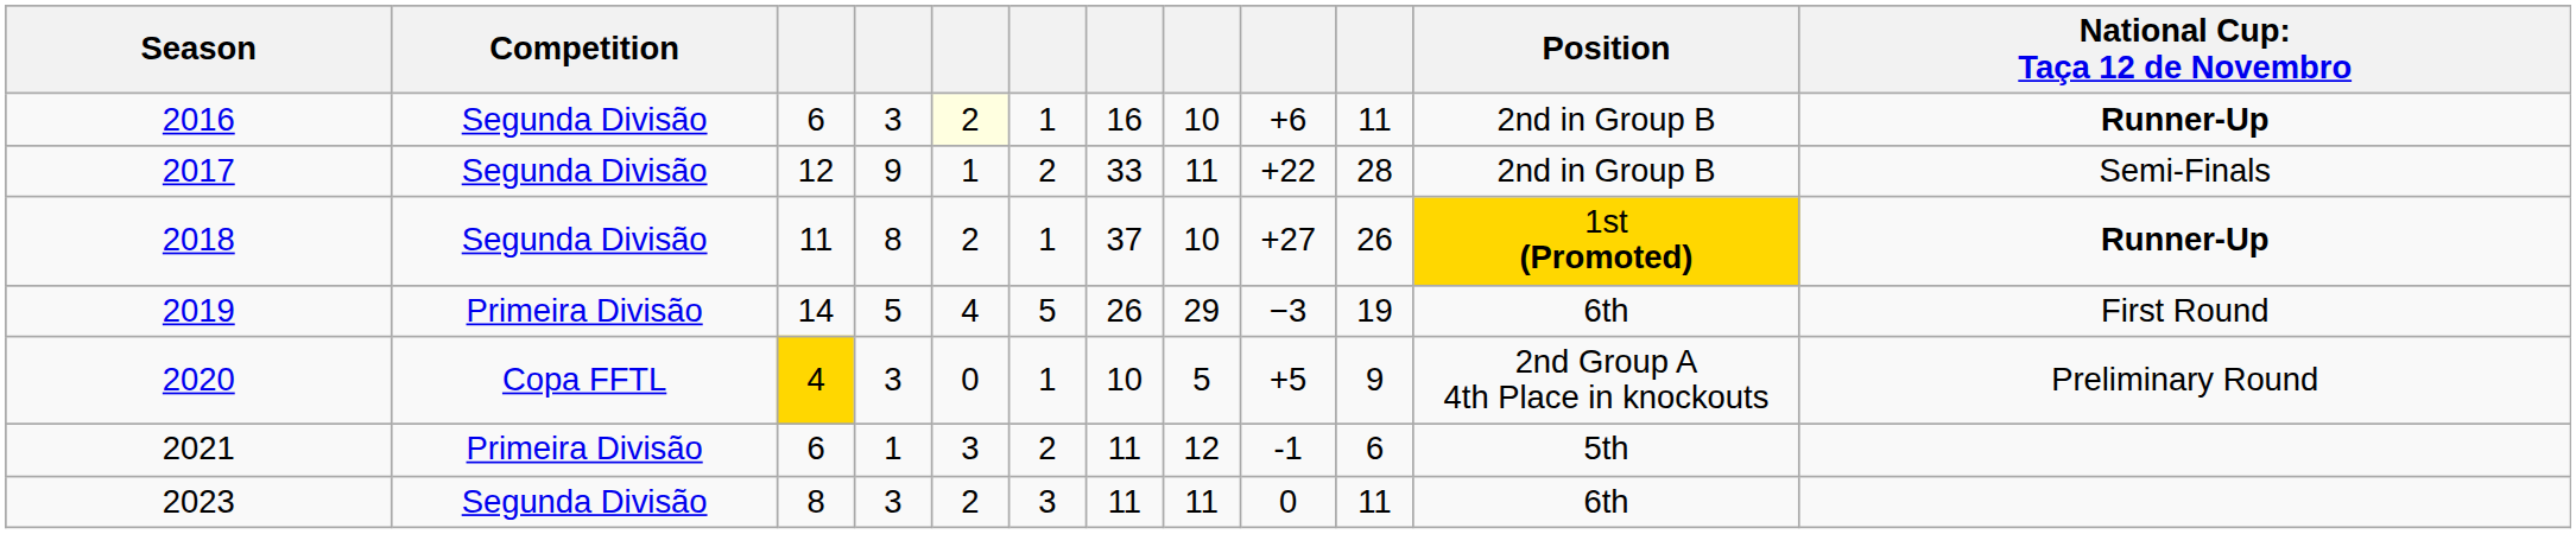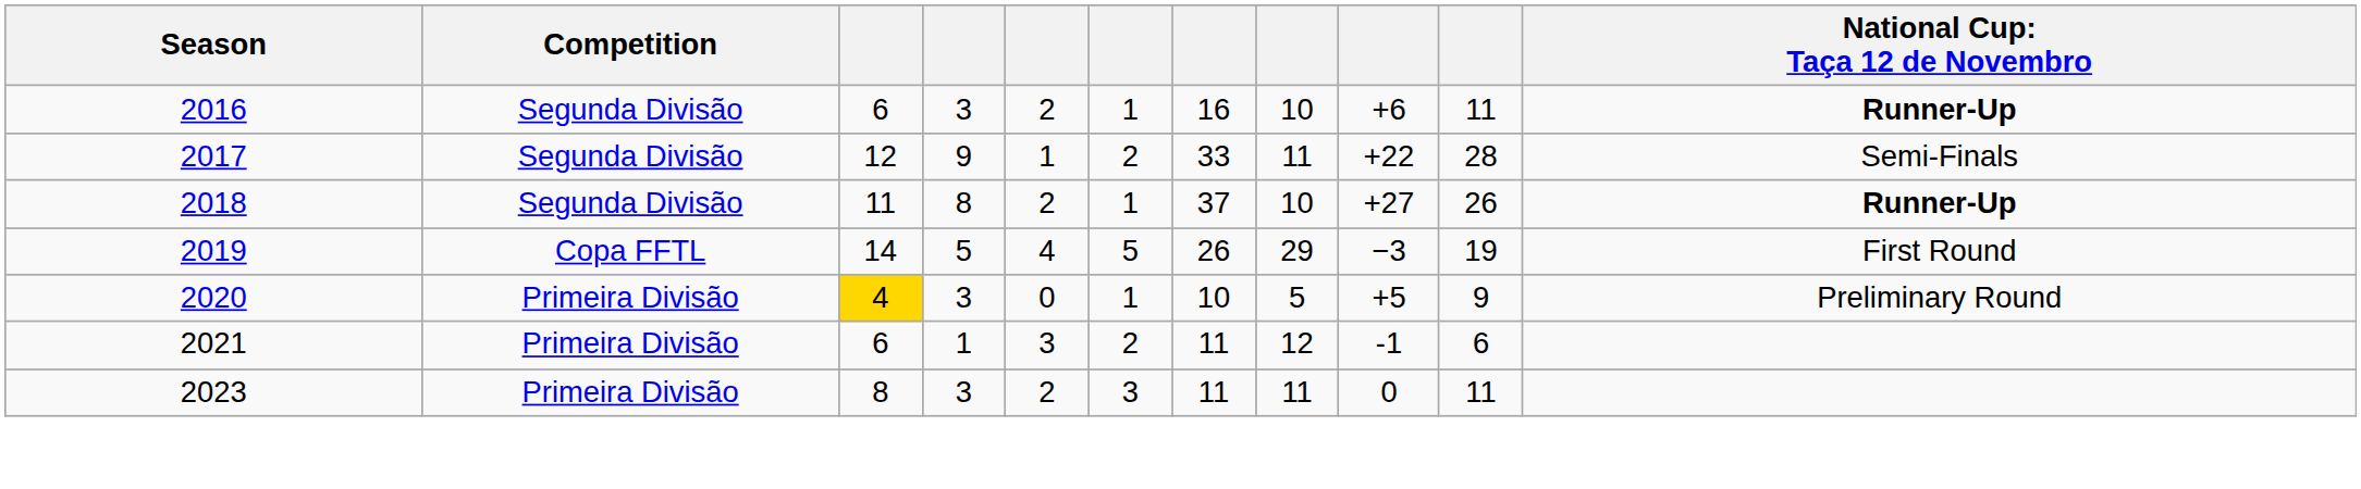- column: Position | 2nd in Group B | 2nd in Group B | 1st (Promoted) | 6th | 2nd Group A 4th Place in knockouts | 5th | 6th
2016 | column 5: lightyellow background -> no background
2019 | Competition: Primeira Divisão -> Copa FFTL
2020 | Competition: Copa FFTL -> Primeira Divisão
2023 | Competition: Segunda Divisão -> Primeira Divisão
